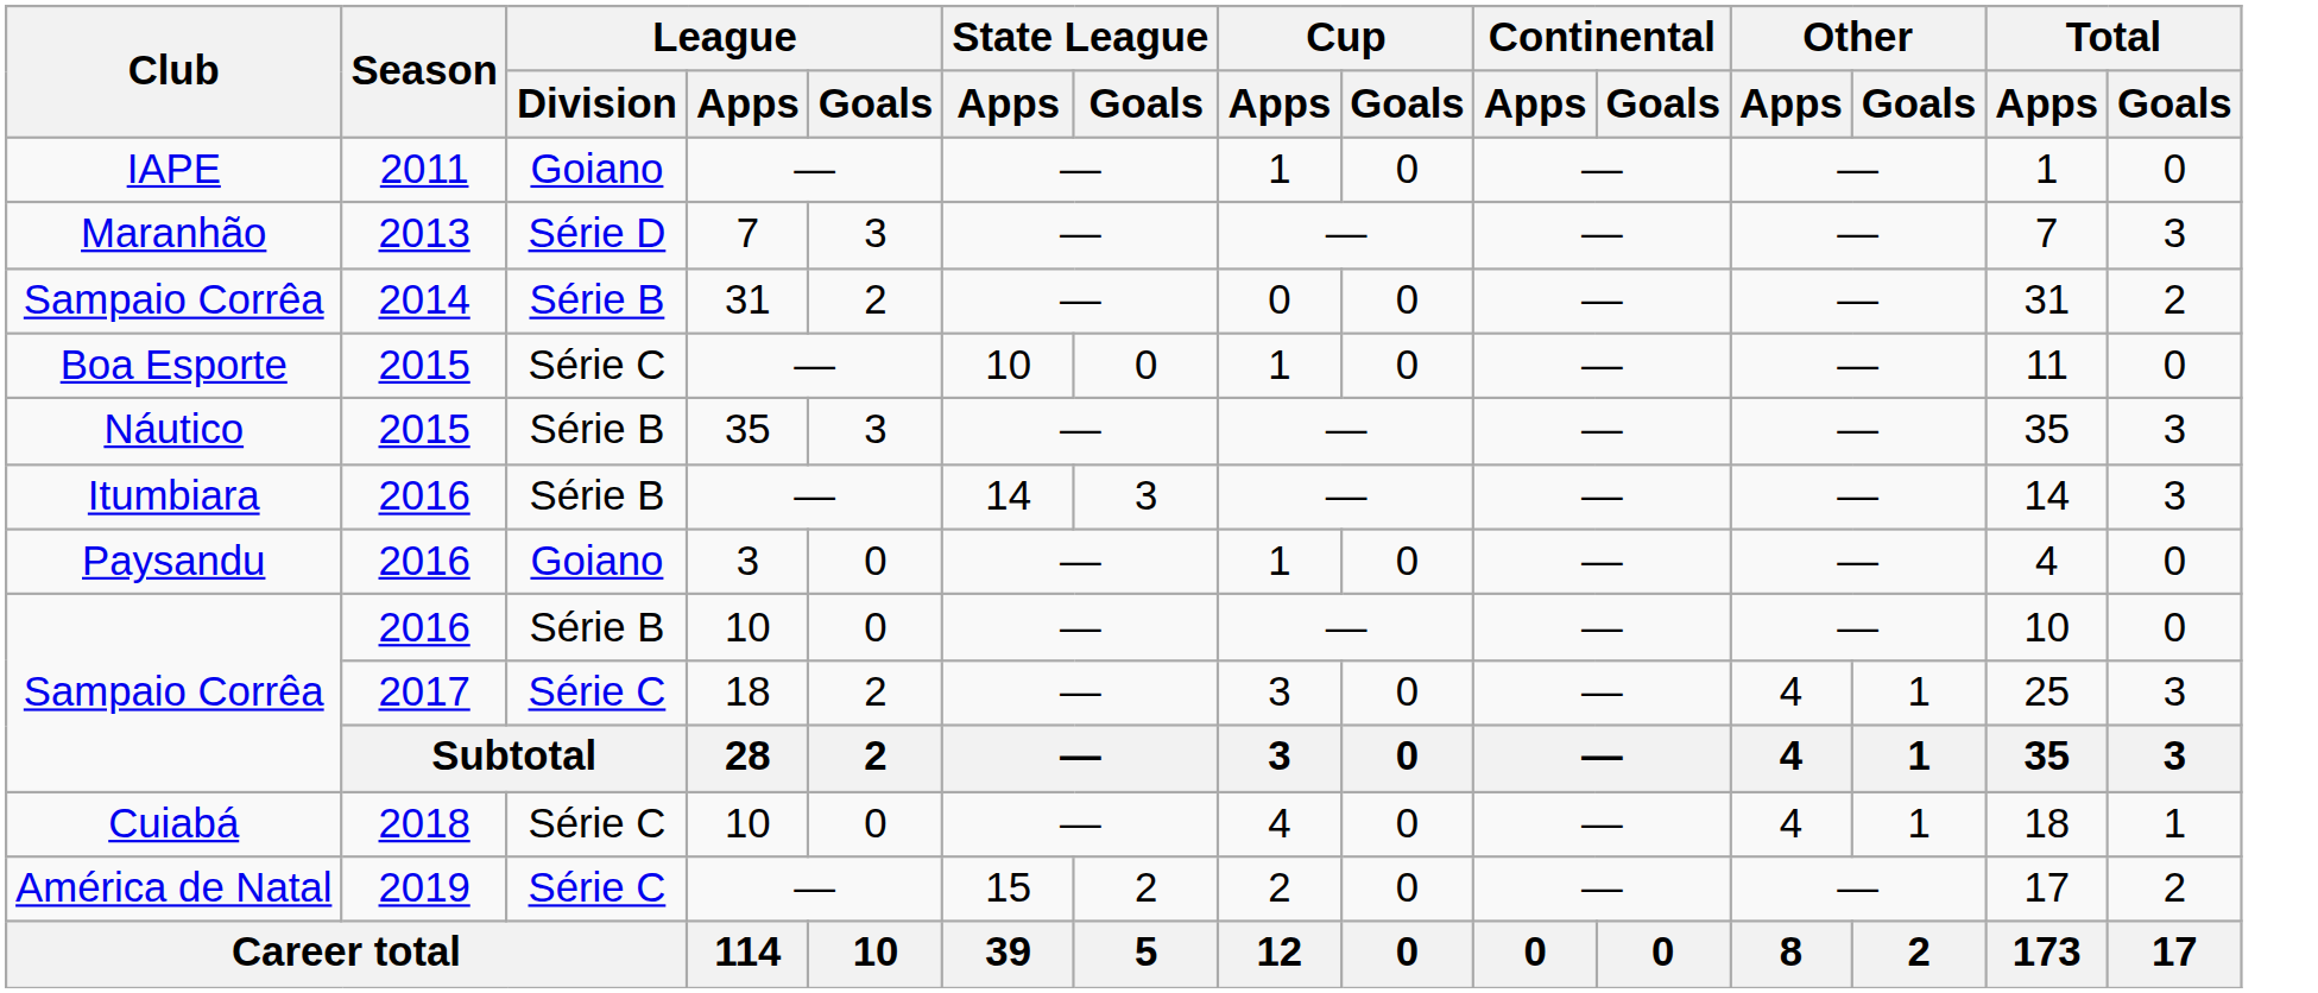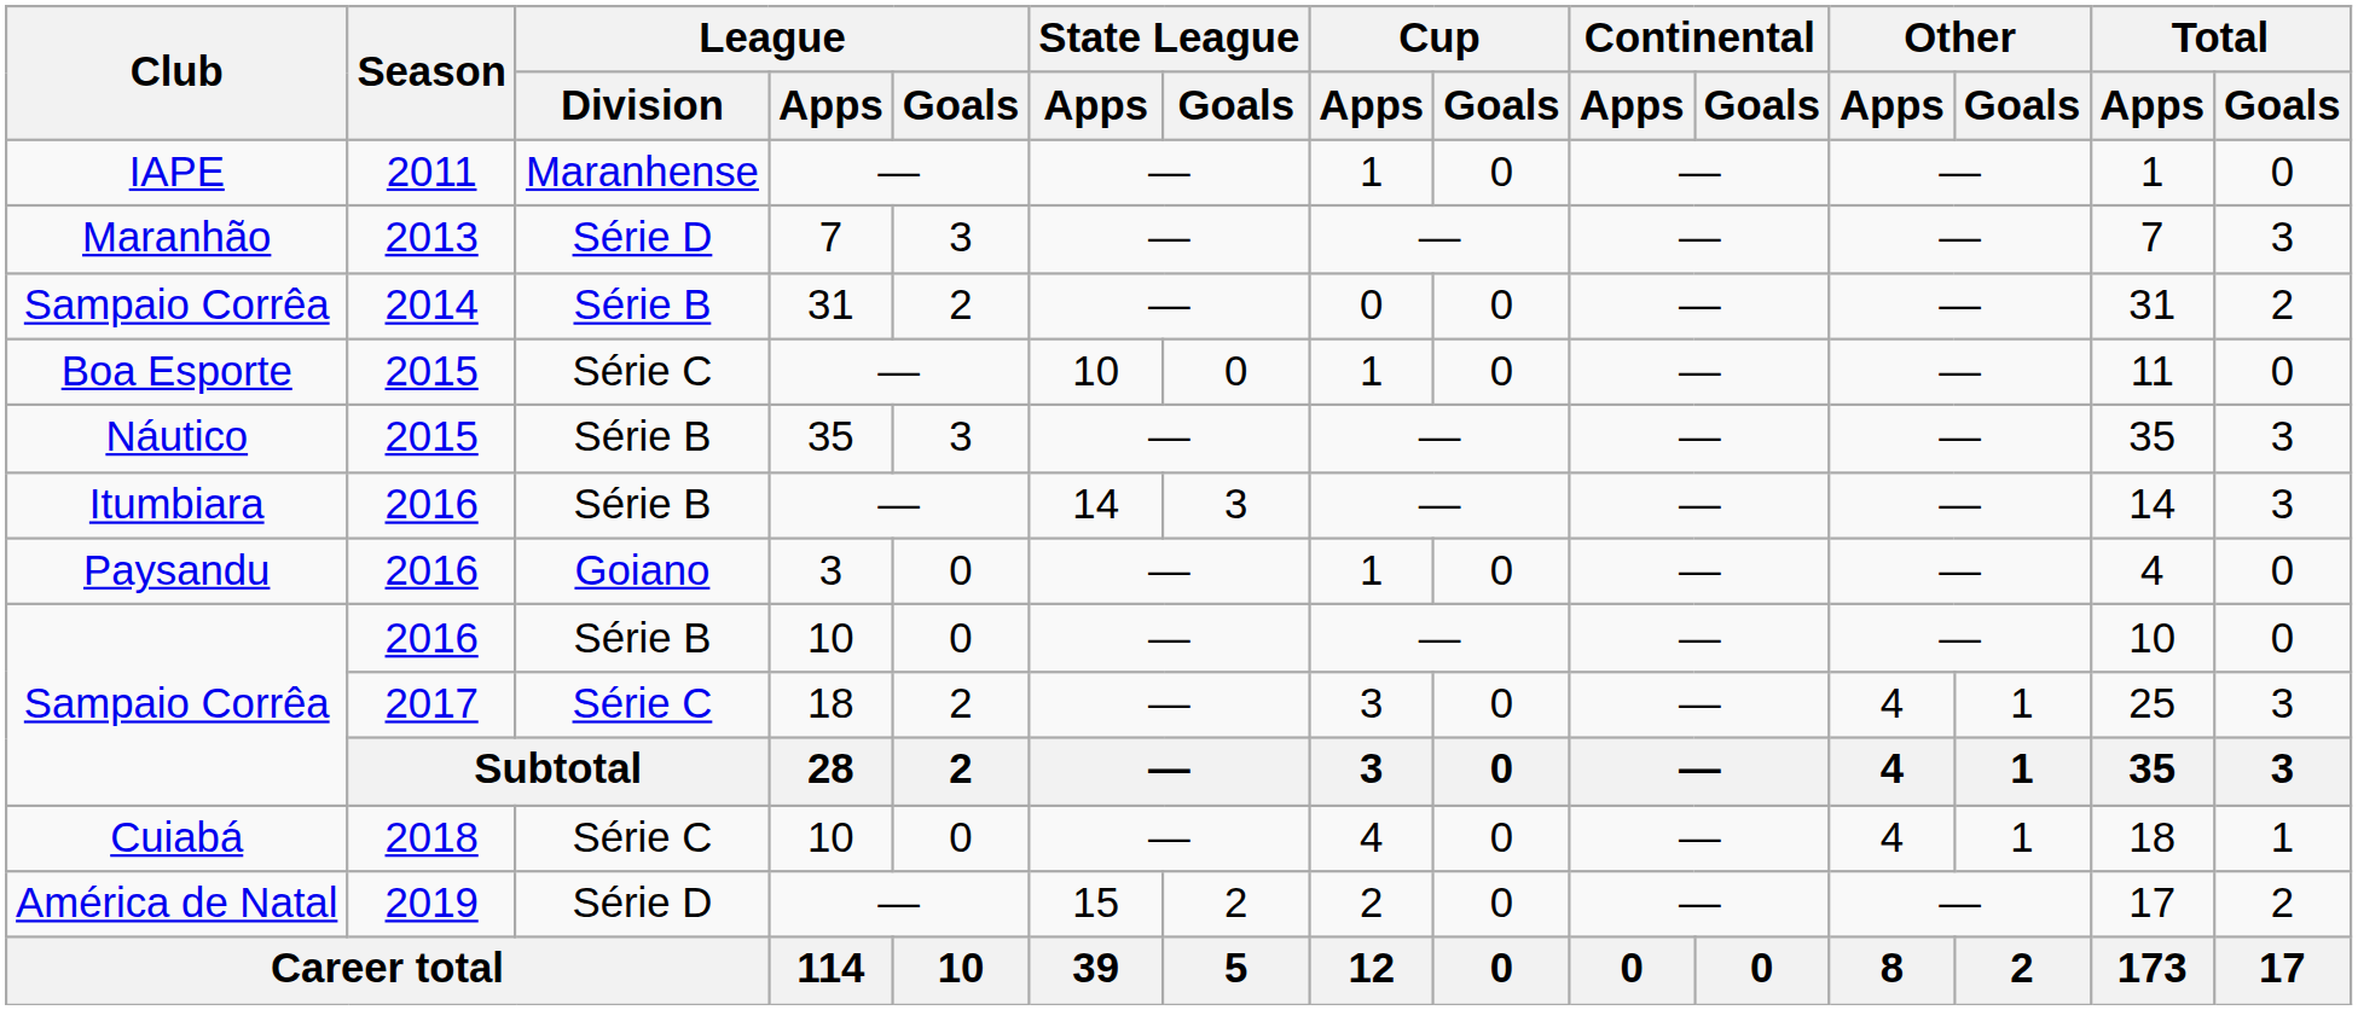IAPE | League / Division: Goiano -> Maranhense
América de Natal | League / Division: Série C -> Série D
